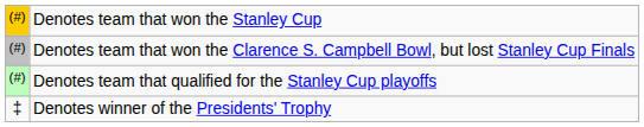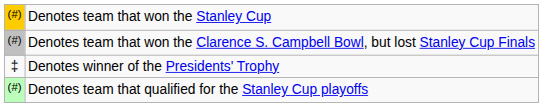rows swapped: Denotes team that qualified for the Stanley Cup playoffs <-> Denotes winner of the Presidents' Trophy
